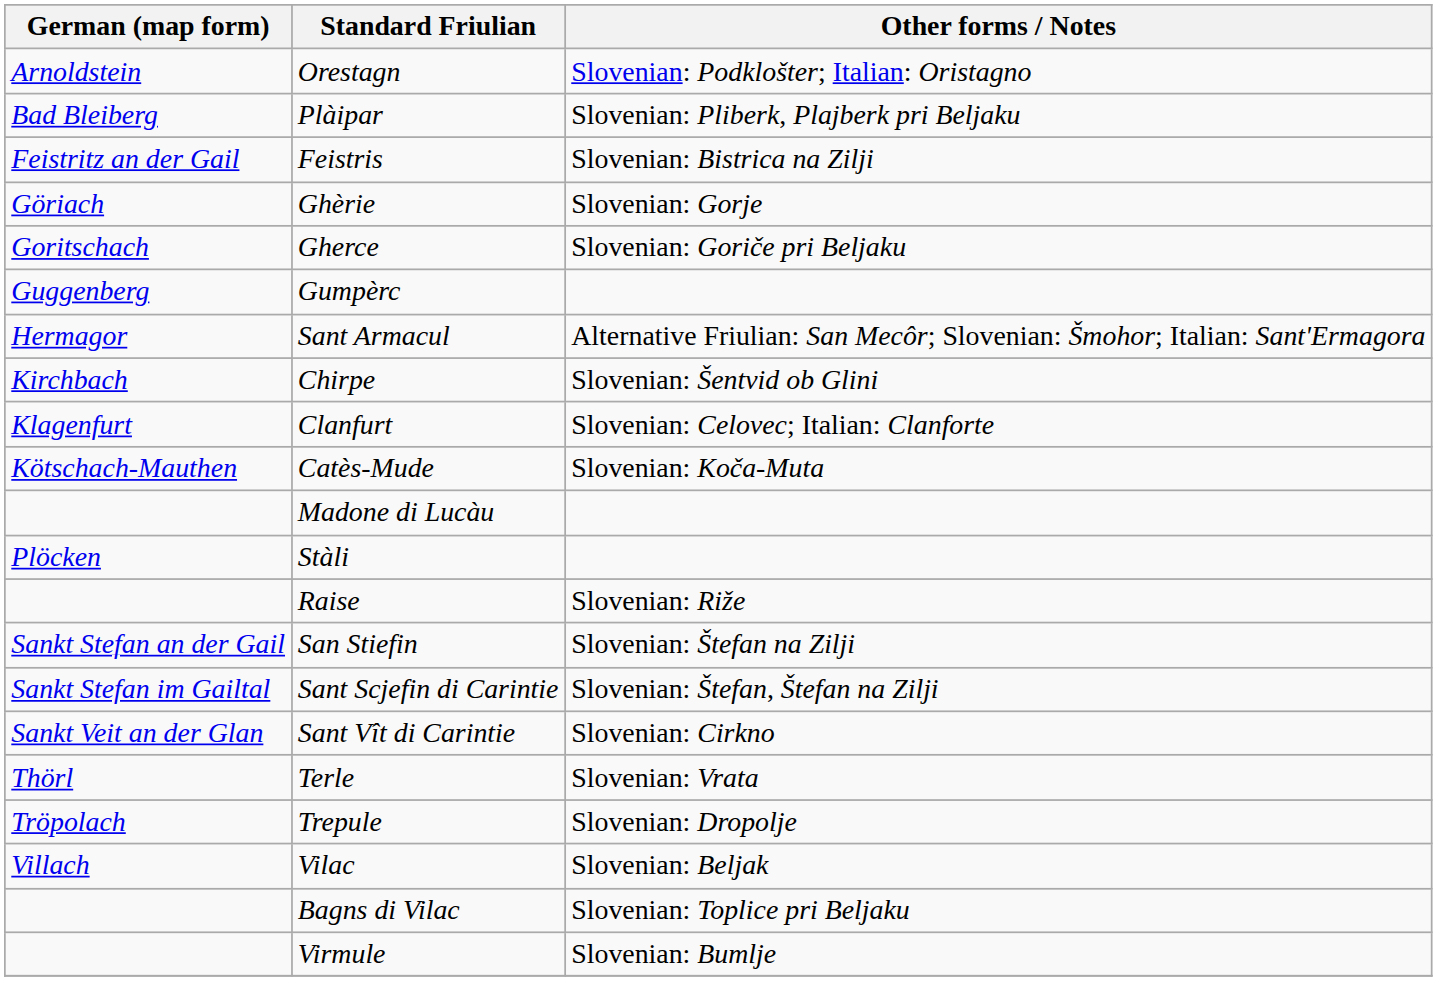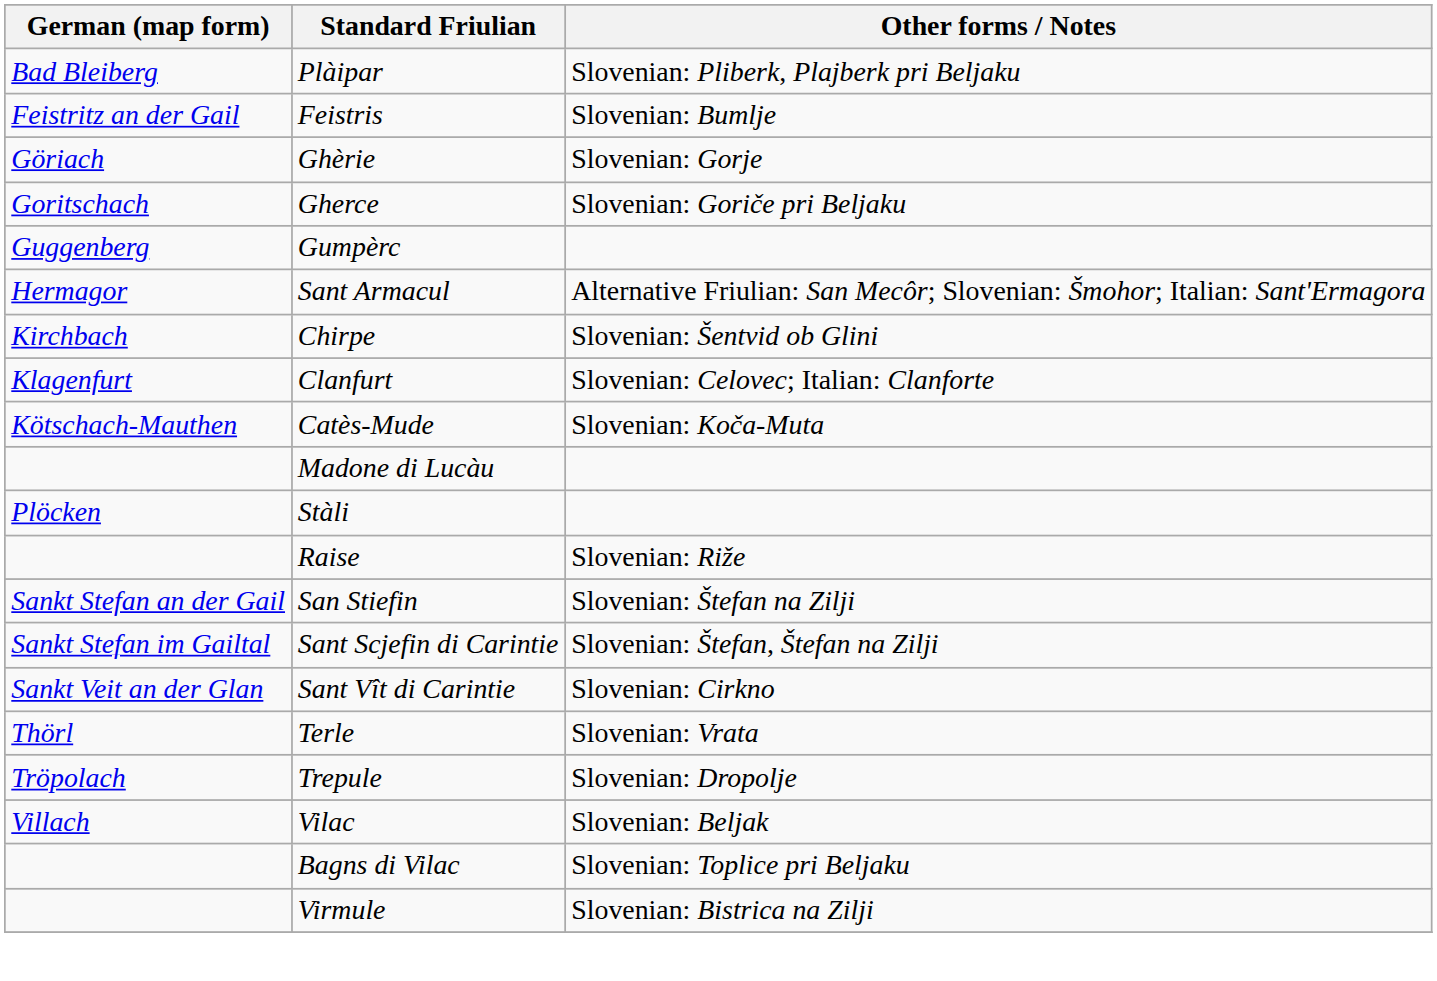- row: Arnoldstein | Orestagn | Slovenian: Podklošter; Italian: Oristagno
Feistris | Other forms / Notes: Slovenian: Bistrica na Zilji -> Slovenian: Bumlje
Virmule | Other forms / Notes: Slovenian: Bumlje -> Slovenian: Bistrica na Zilji
